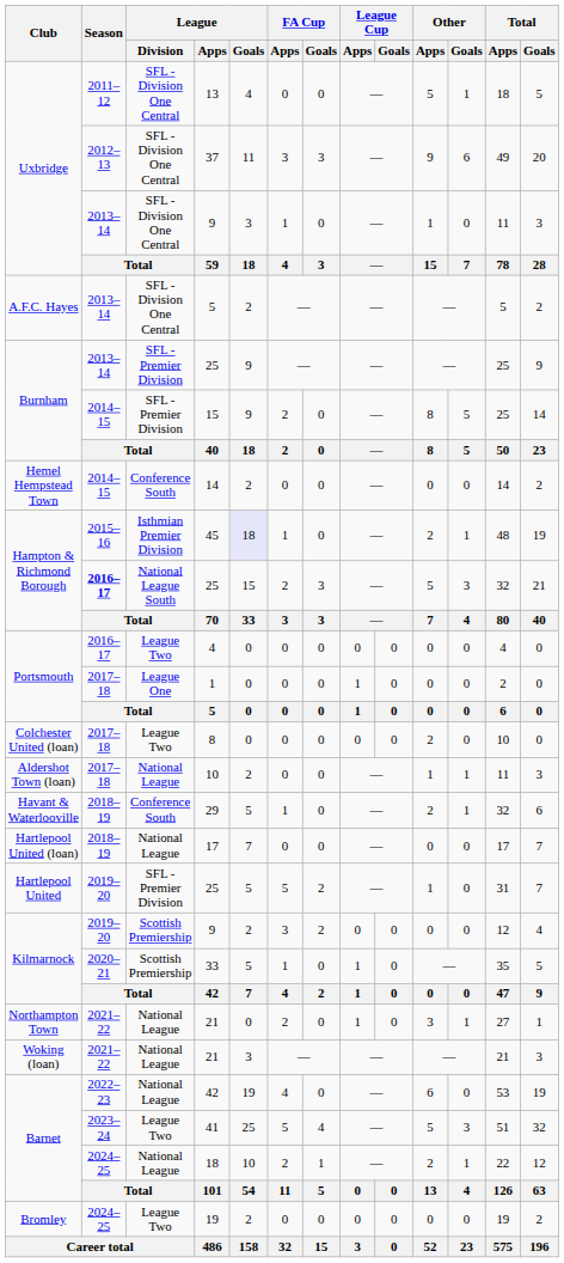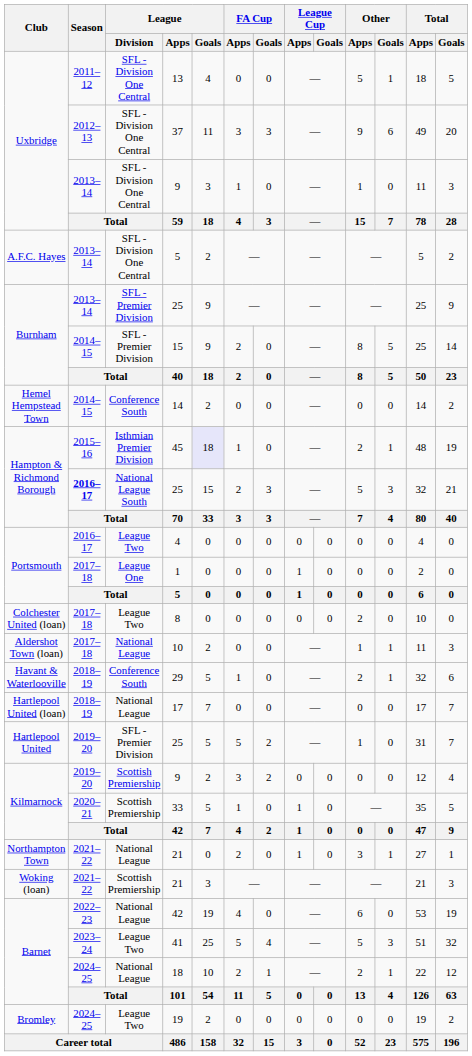Woking (loan) / 21 | League / Division: National League -> Scottish Premiership
